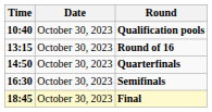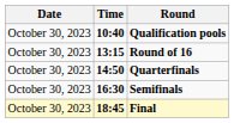columns swapped: Date <-> Time
